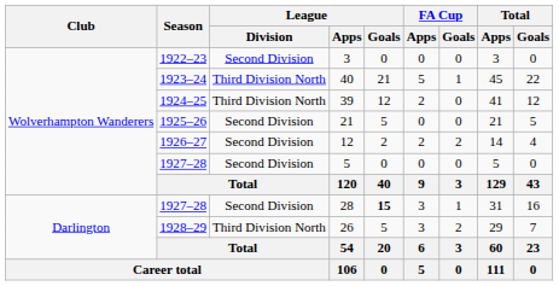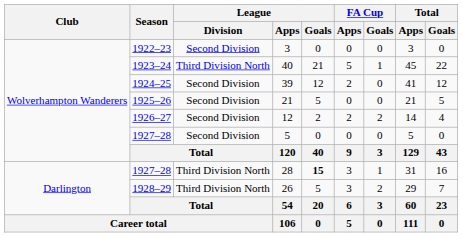39 | League / Division: Third Division North -> Second Division
28 | League / Division: Second Division -> Third Division North
